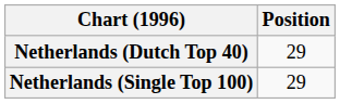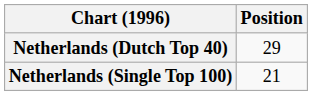Netherlands (Single Top 100) | Position: 29 -> 21
